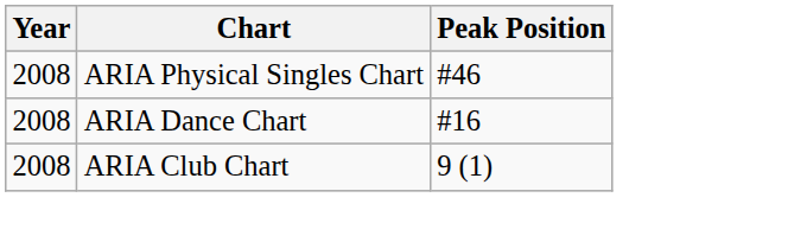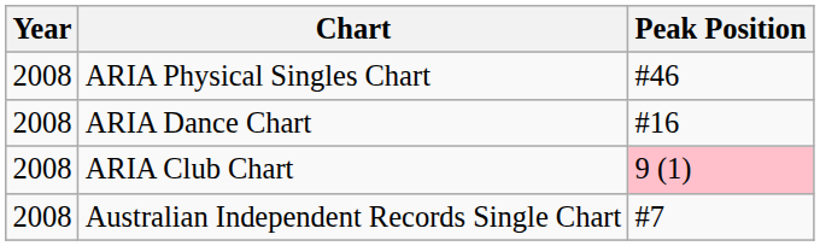ARIA Club Chart | Peak Position: no background -> pink background
+ row: 2008 | Australian Independent Records Single Chart | #7
